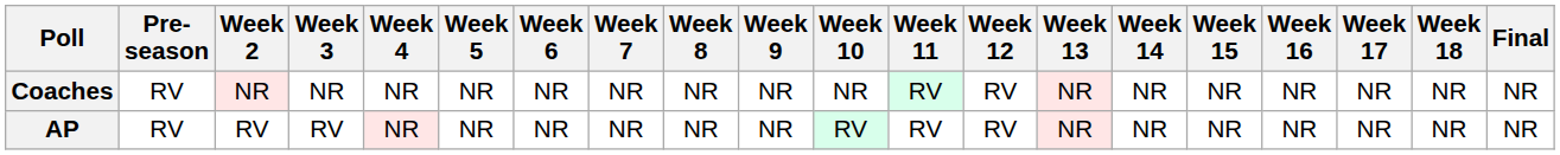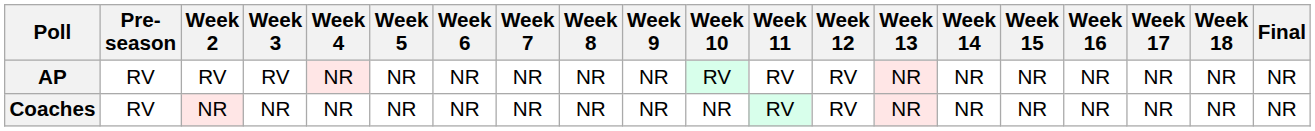rows swapped: AP <-> Coaches
